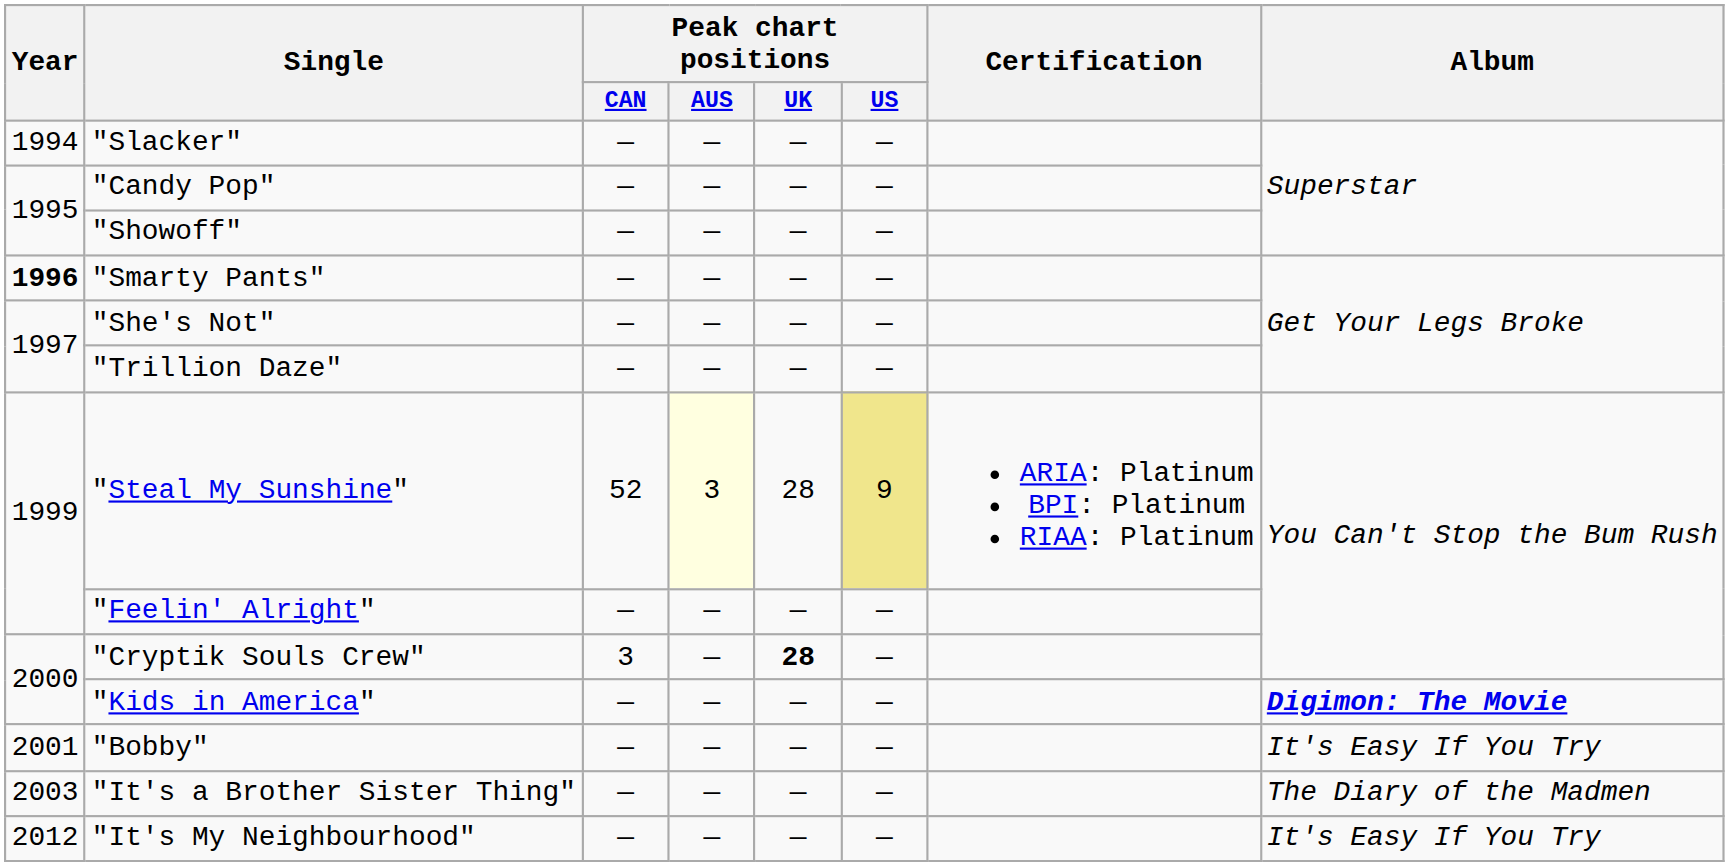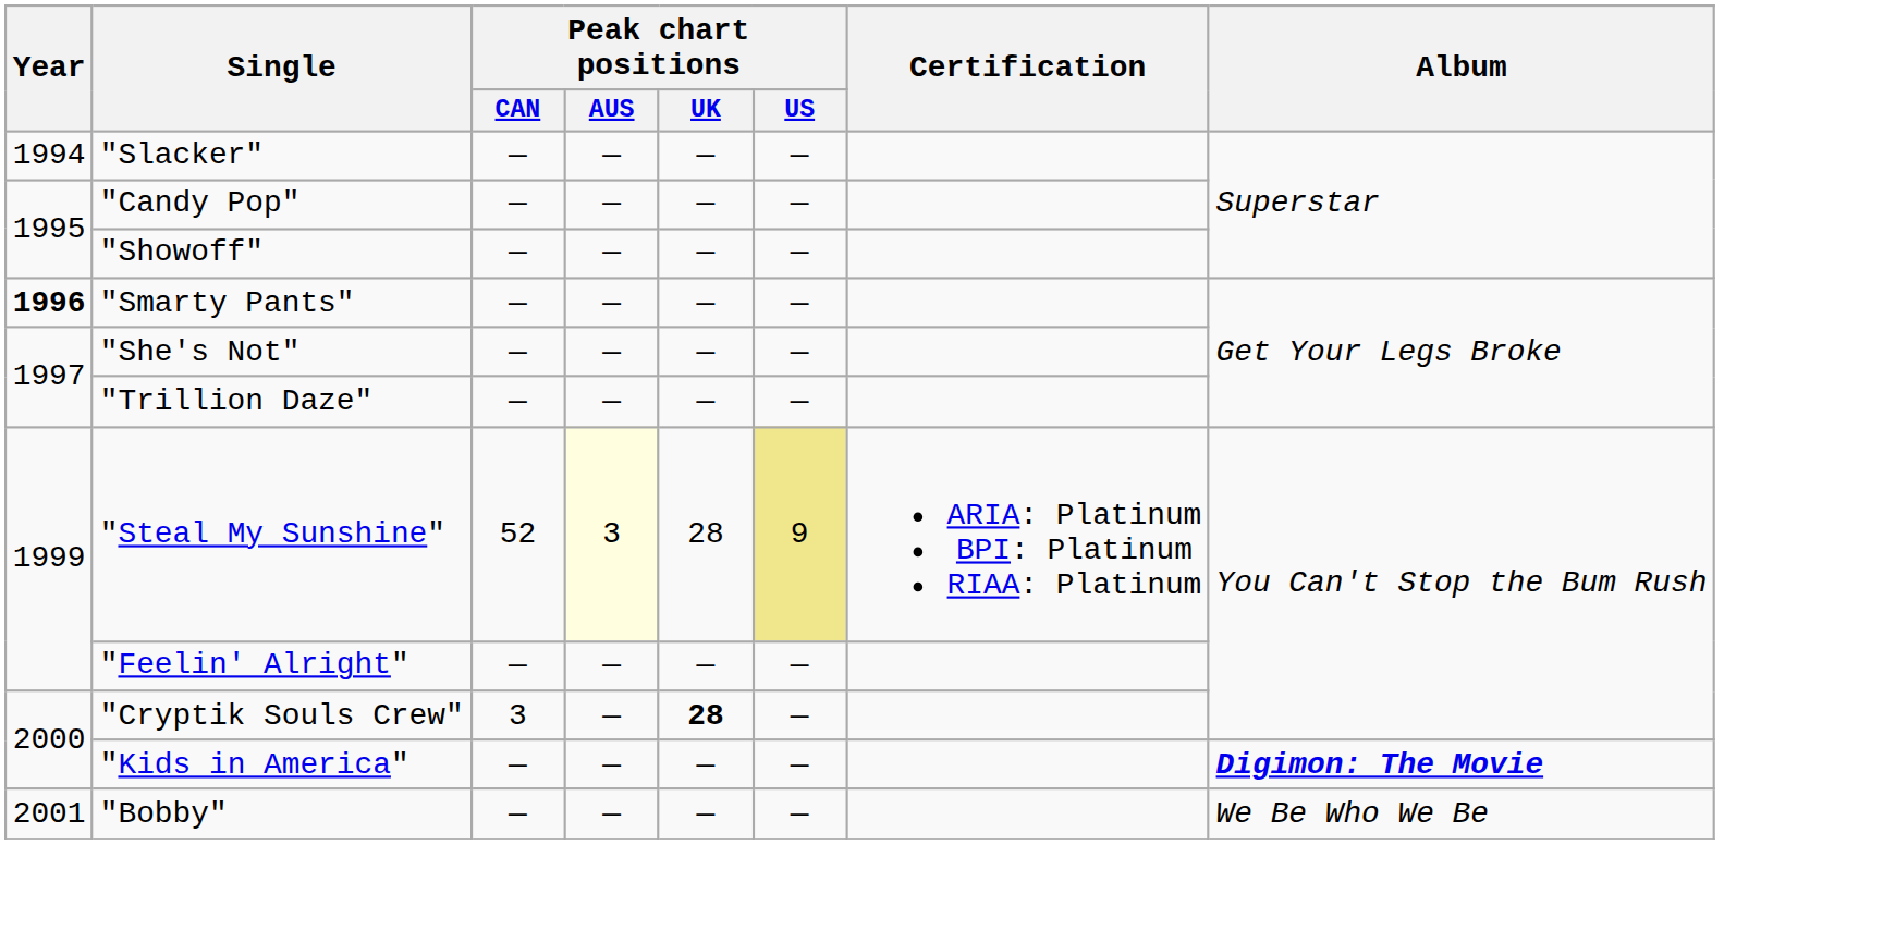"Bobby" | Album: It's Easy If You Try -> We Be Who We Be
- row: 2003 | "It's a Brother Sister Thing" | — | — | — | — | The Diary of the Madmen
- row: 2012 | "It's My Neighbourhood" | — | — | — | — | It's Easy If You Try
